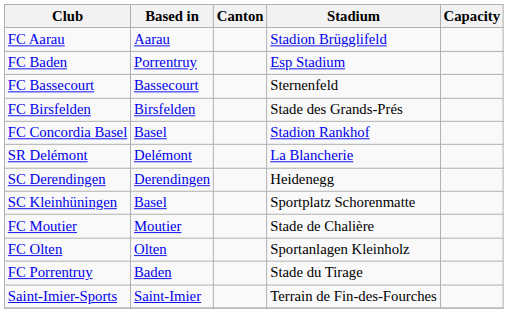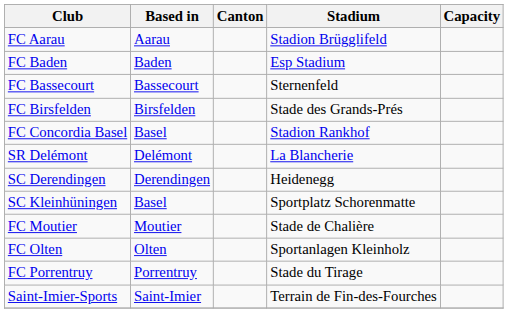FC Baden | Based in: Porrentruy -> Baden
FC Porrentruy | Based in: Baden -> Porrentruy
